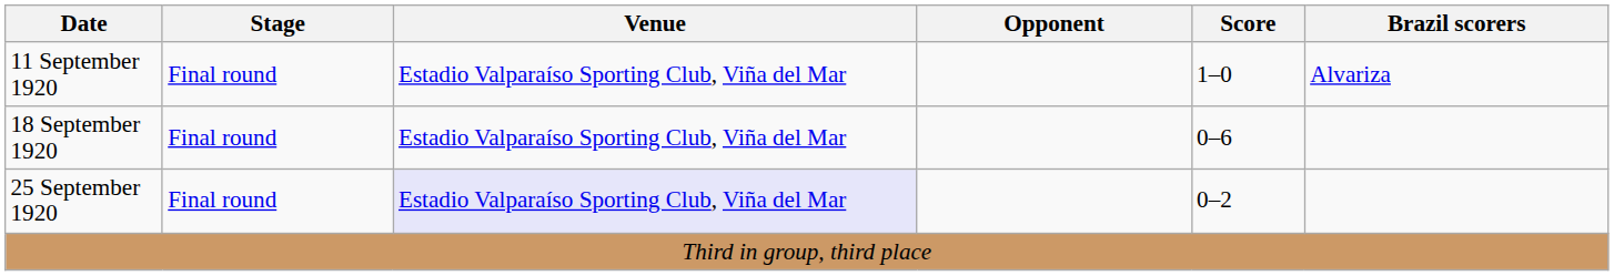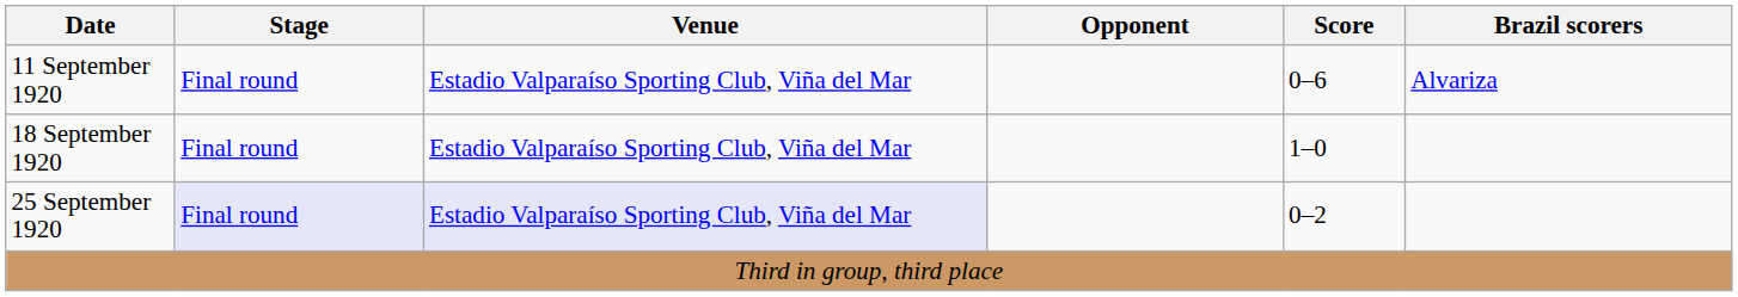11 September 1920 | Score: 1–0 -> 0–6
18 September 1920 | Score: 0–6 -> 1–0
25 September 1920 | Stage: no background -> lavender background
